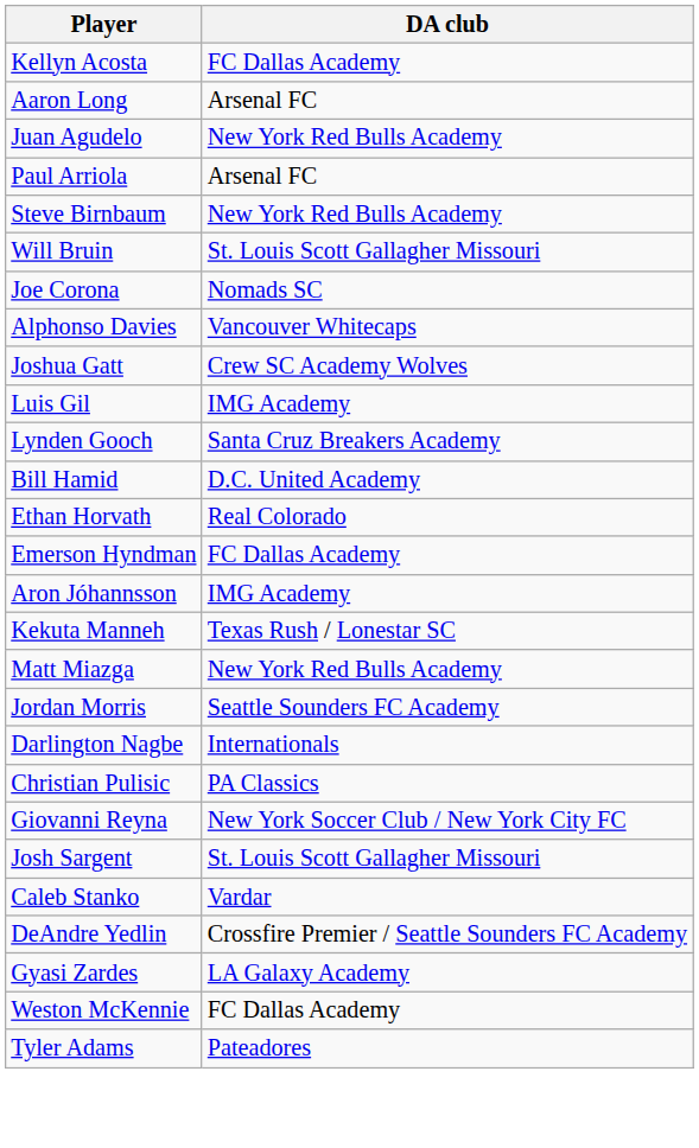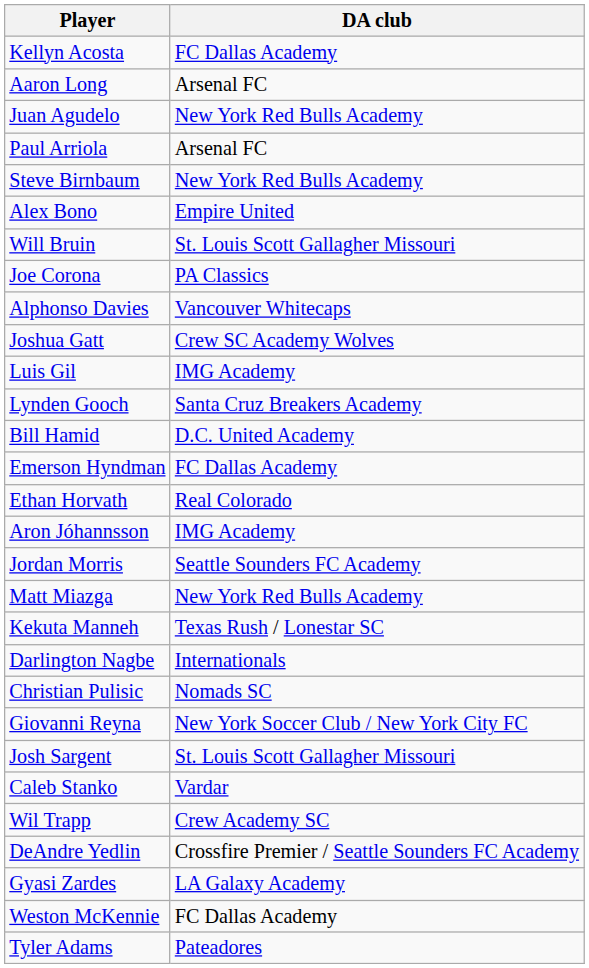+ row: Alex Bono | Empire United
Joe Corona | DA club: Nomads SC -> PA Classics
rows swapped: Ethan Horvath <-> Emerson Hyndman
rows swapped: Kekuta Manneh <-> Jordan Morris
Christian Pulisic | DA club: PA Classics -> Nomads SC
+ row: Wil Trapp | Crew Academy SC
